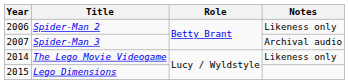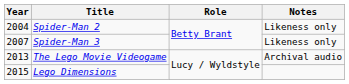Spider-Man 2 | Year: 2006 -> 2004
Spider-Man 3 | Notes: Archival audio -> Likeness only
The Lego Movie Videogame | Year: 2014 -> 2013
The Lego Movie Videogame | Notes: Likeness only -> Archival audio
